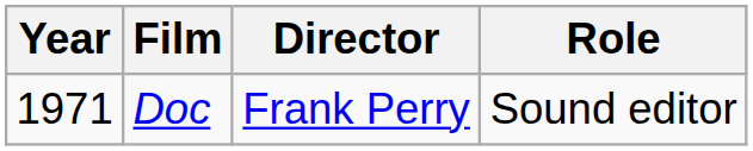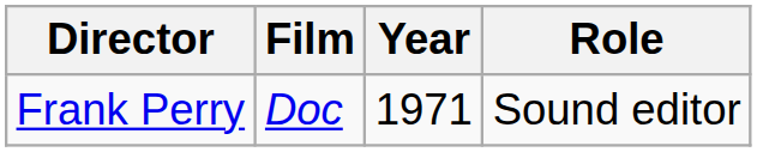columns swapped: Year <-> Director
